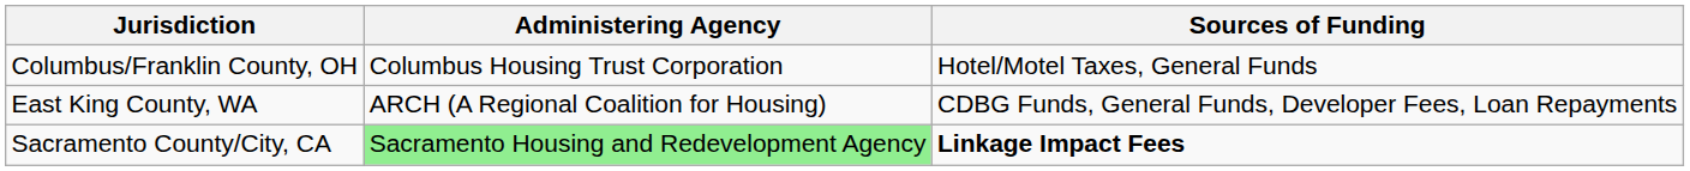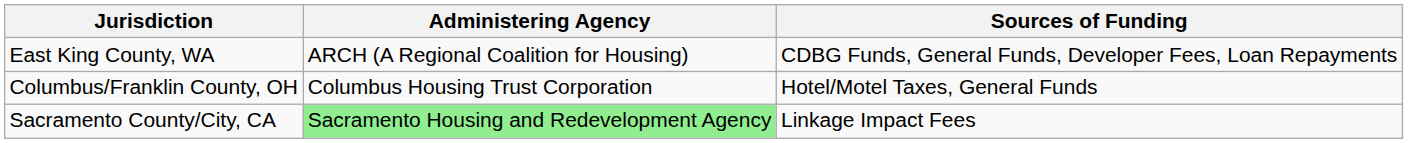rows swapped: East King County, WA <-> Columbus/Franklin County, OH
Sacramento County/City, CA | Sources of Funding: bold -> normal
